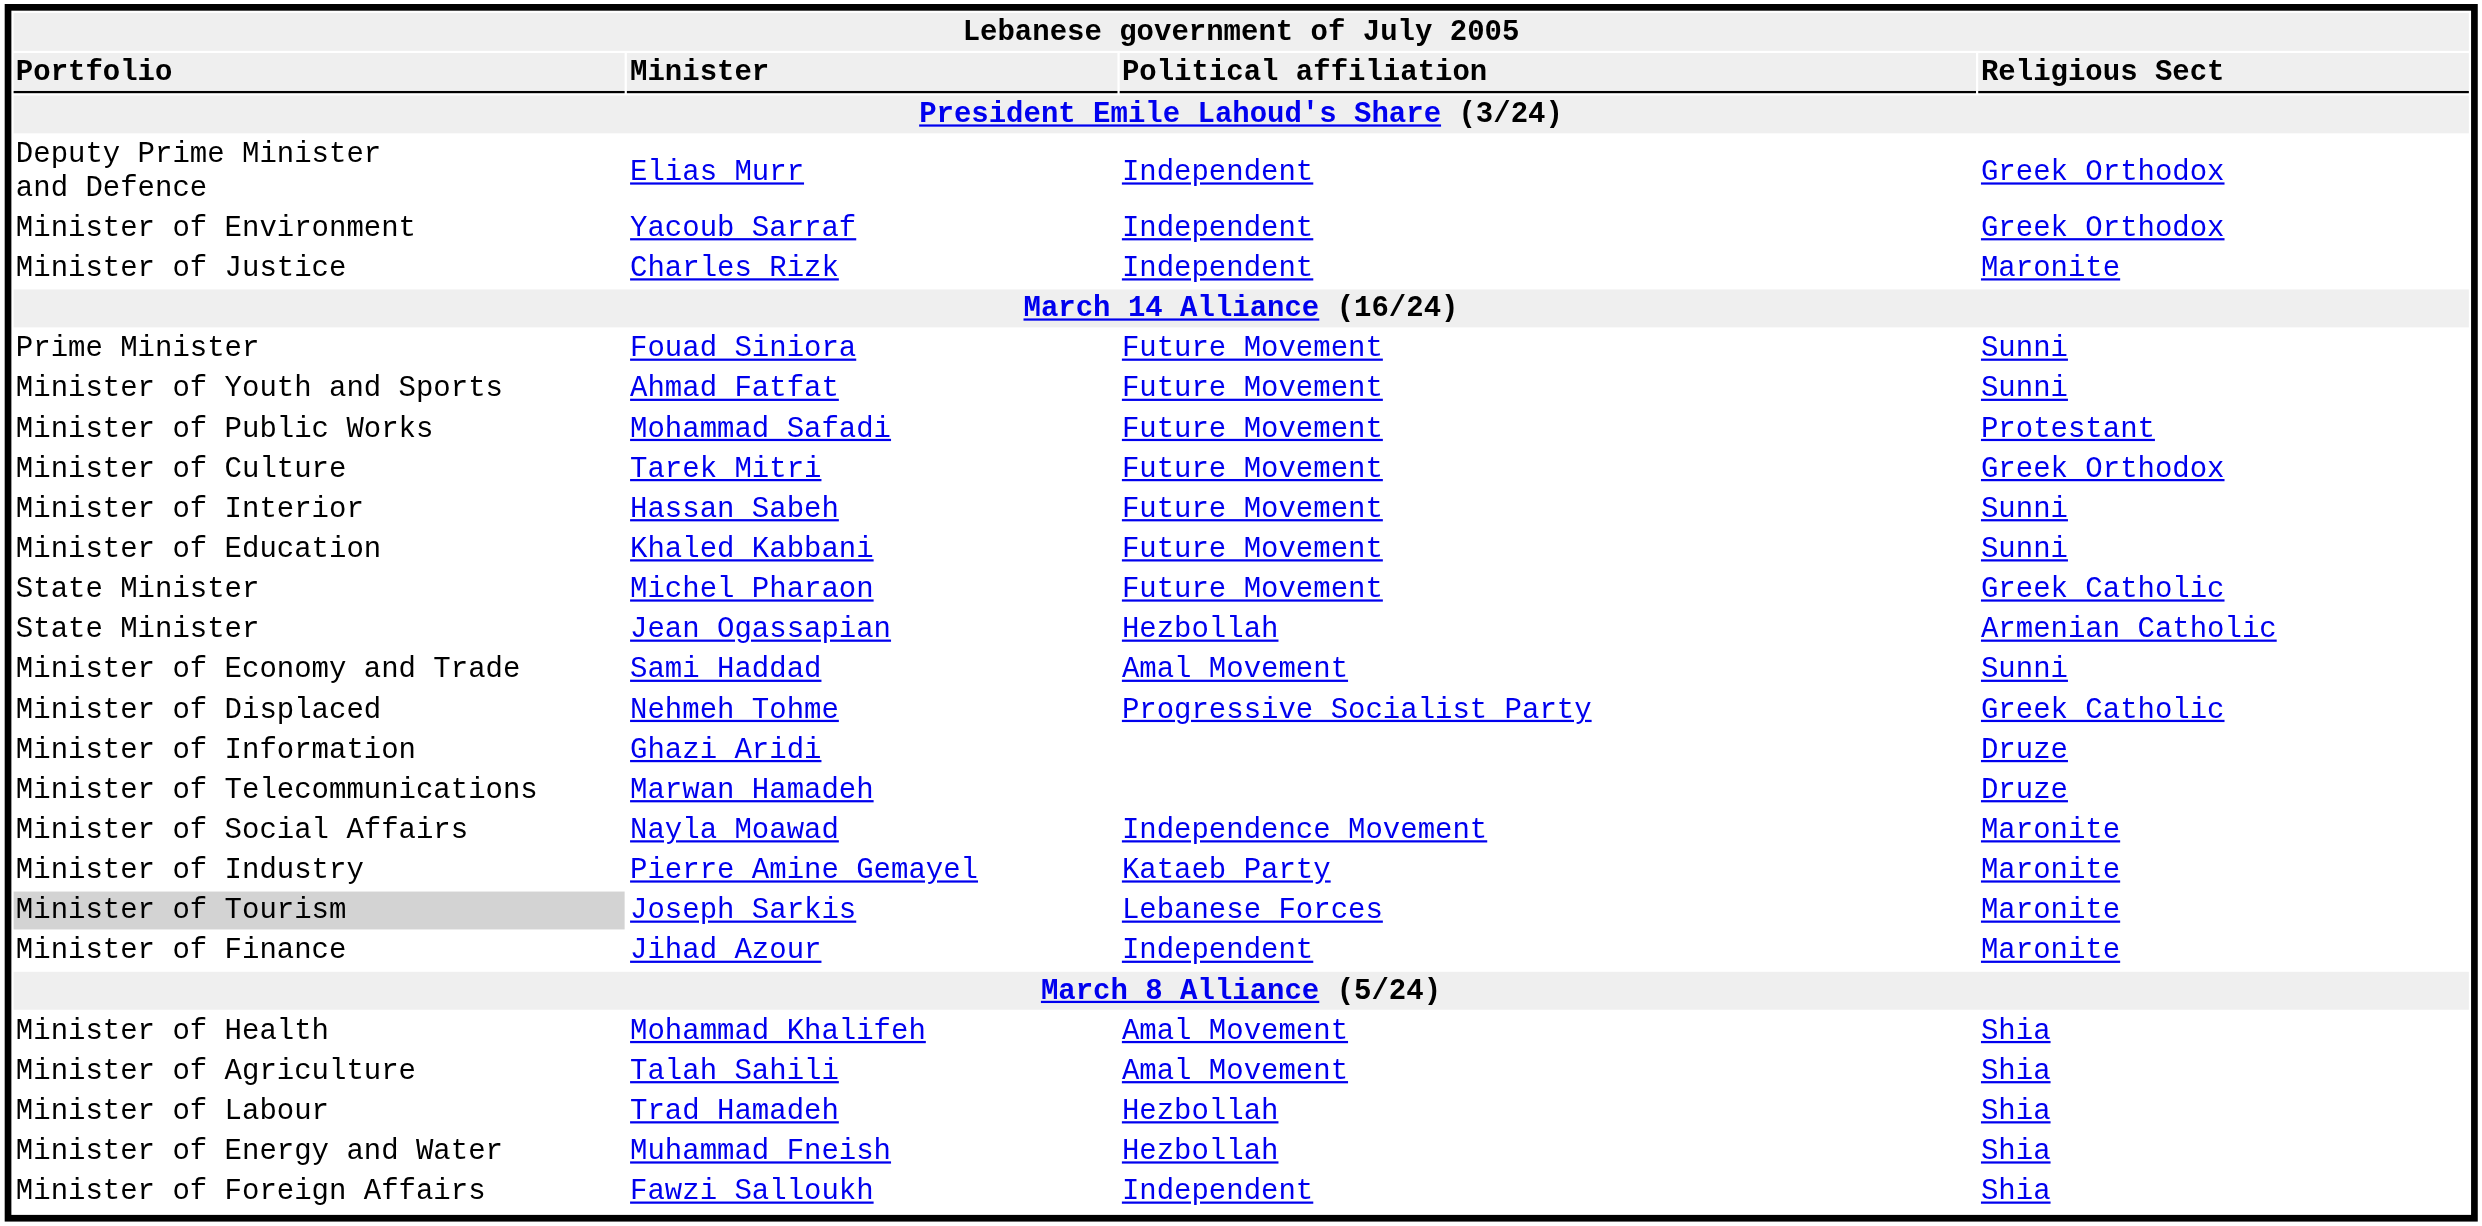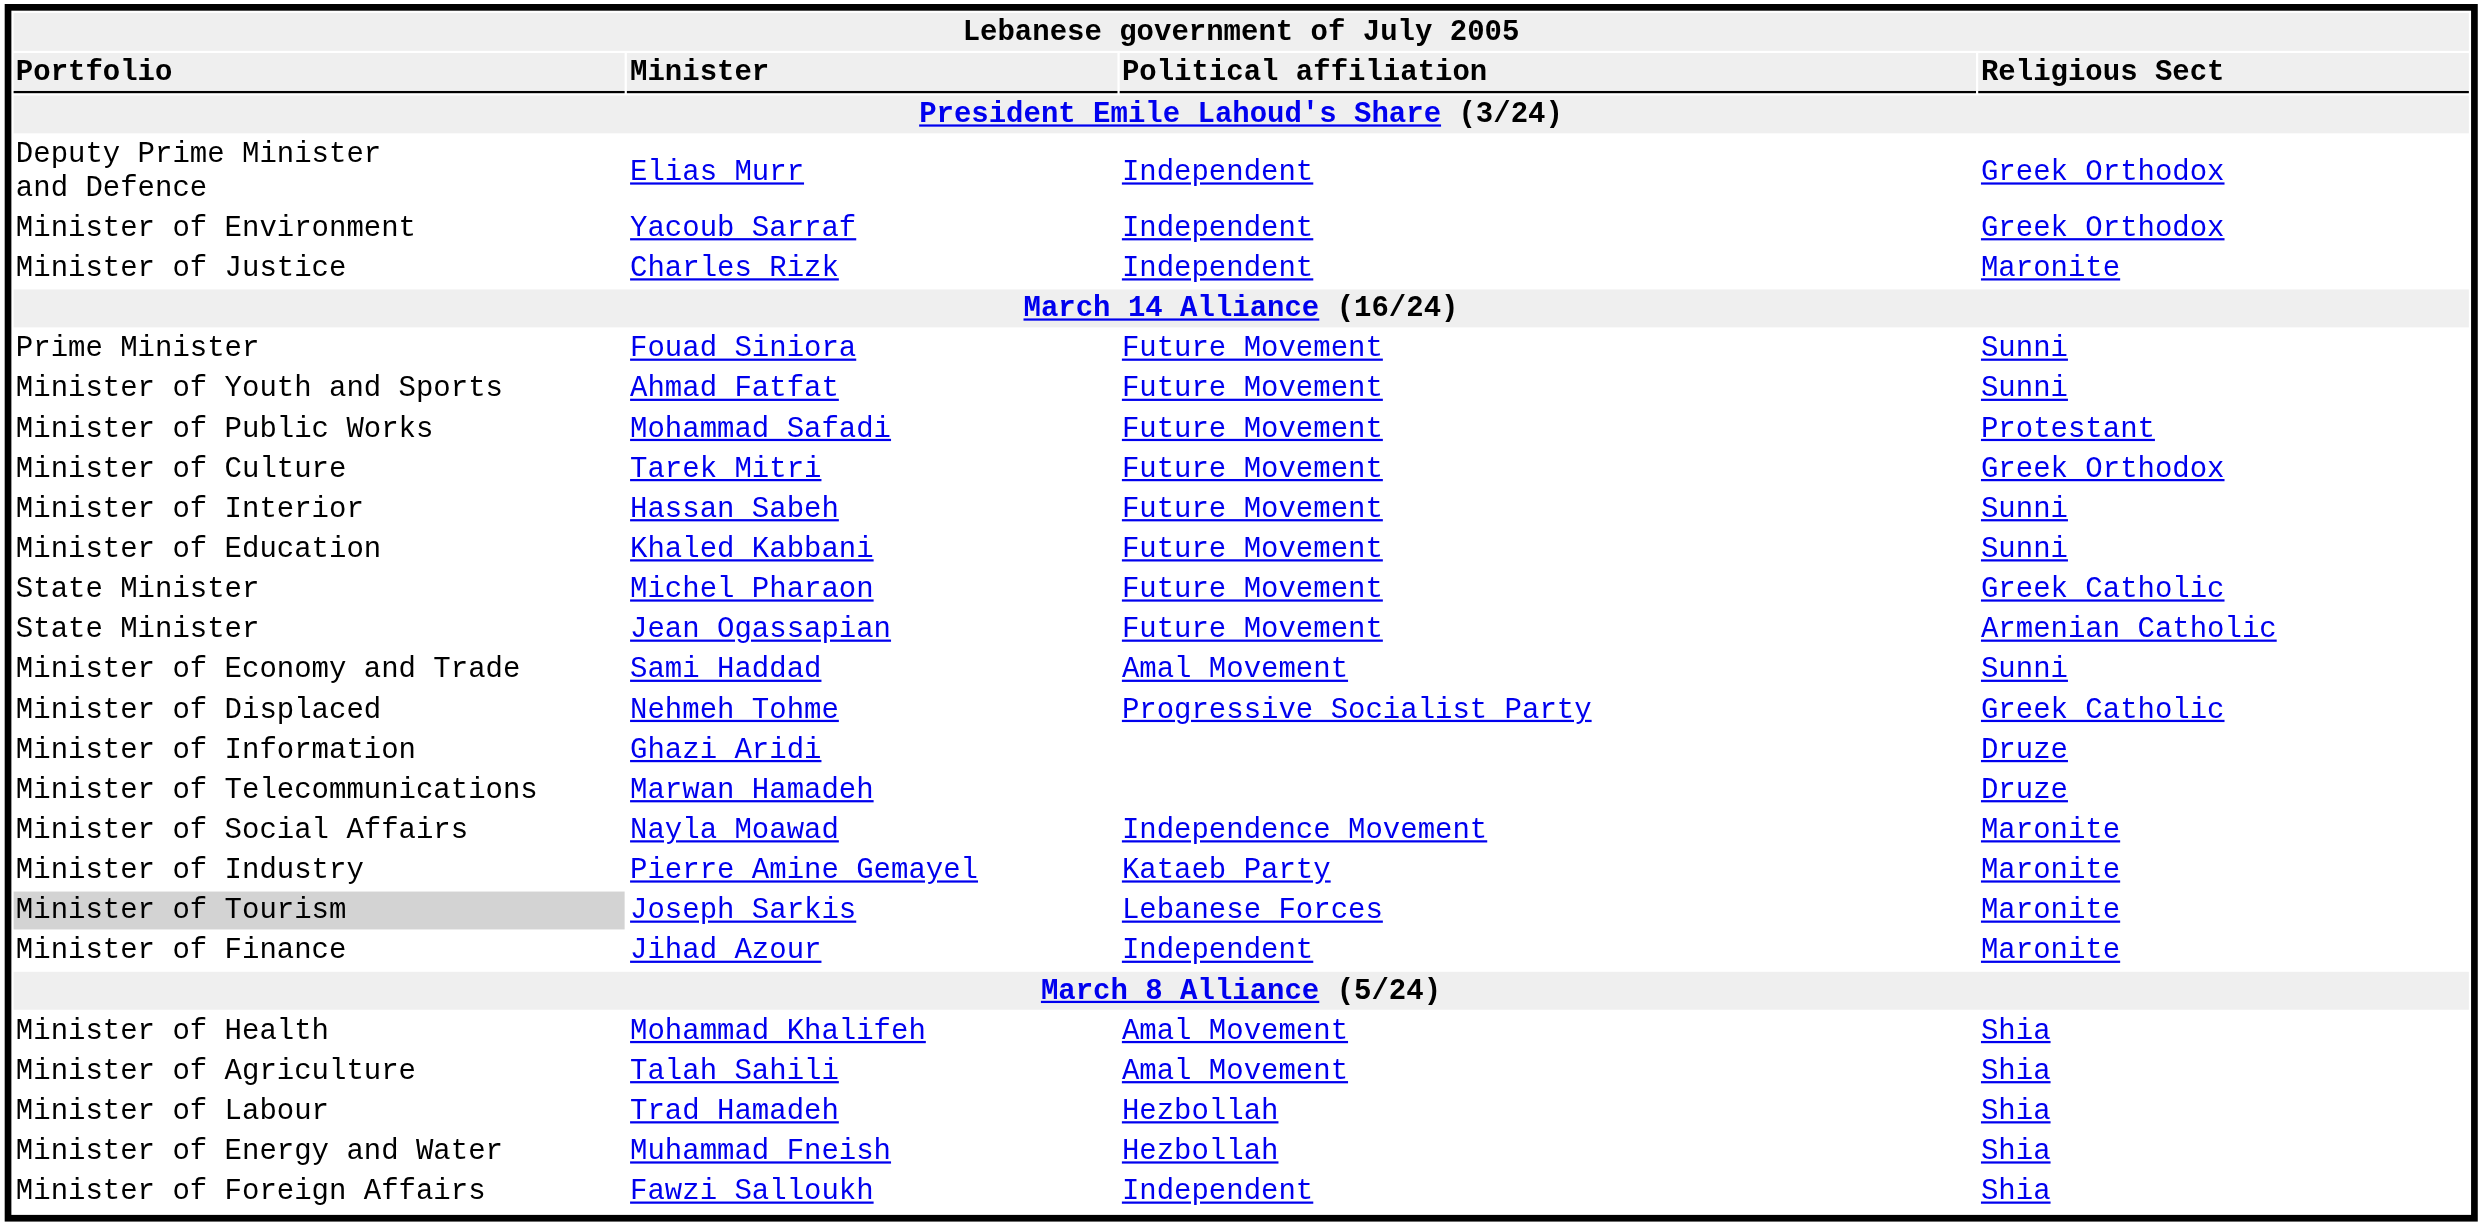Jean Ogassapian | column 3: Hezbollah -> Future Movement
